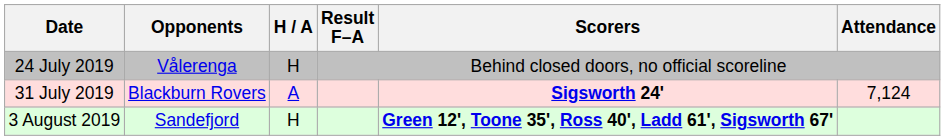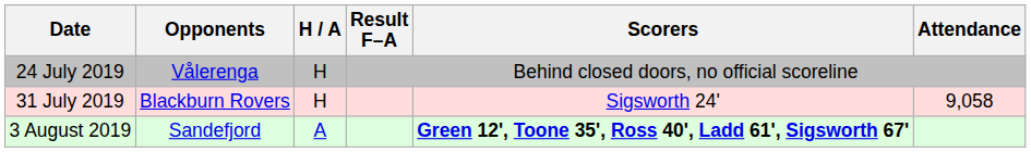31 July 2019 | H / A: A -> H
31 July 2019 | Scorers: bold -> normal
31 July 2019 | Attendance: 7,124 -> 9,058
3 August 2019 | H / A: H -> A
